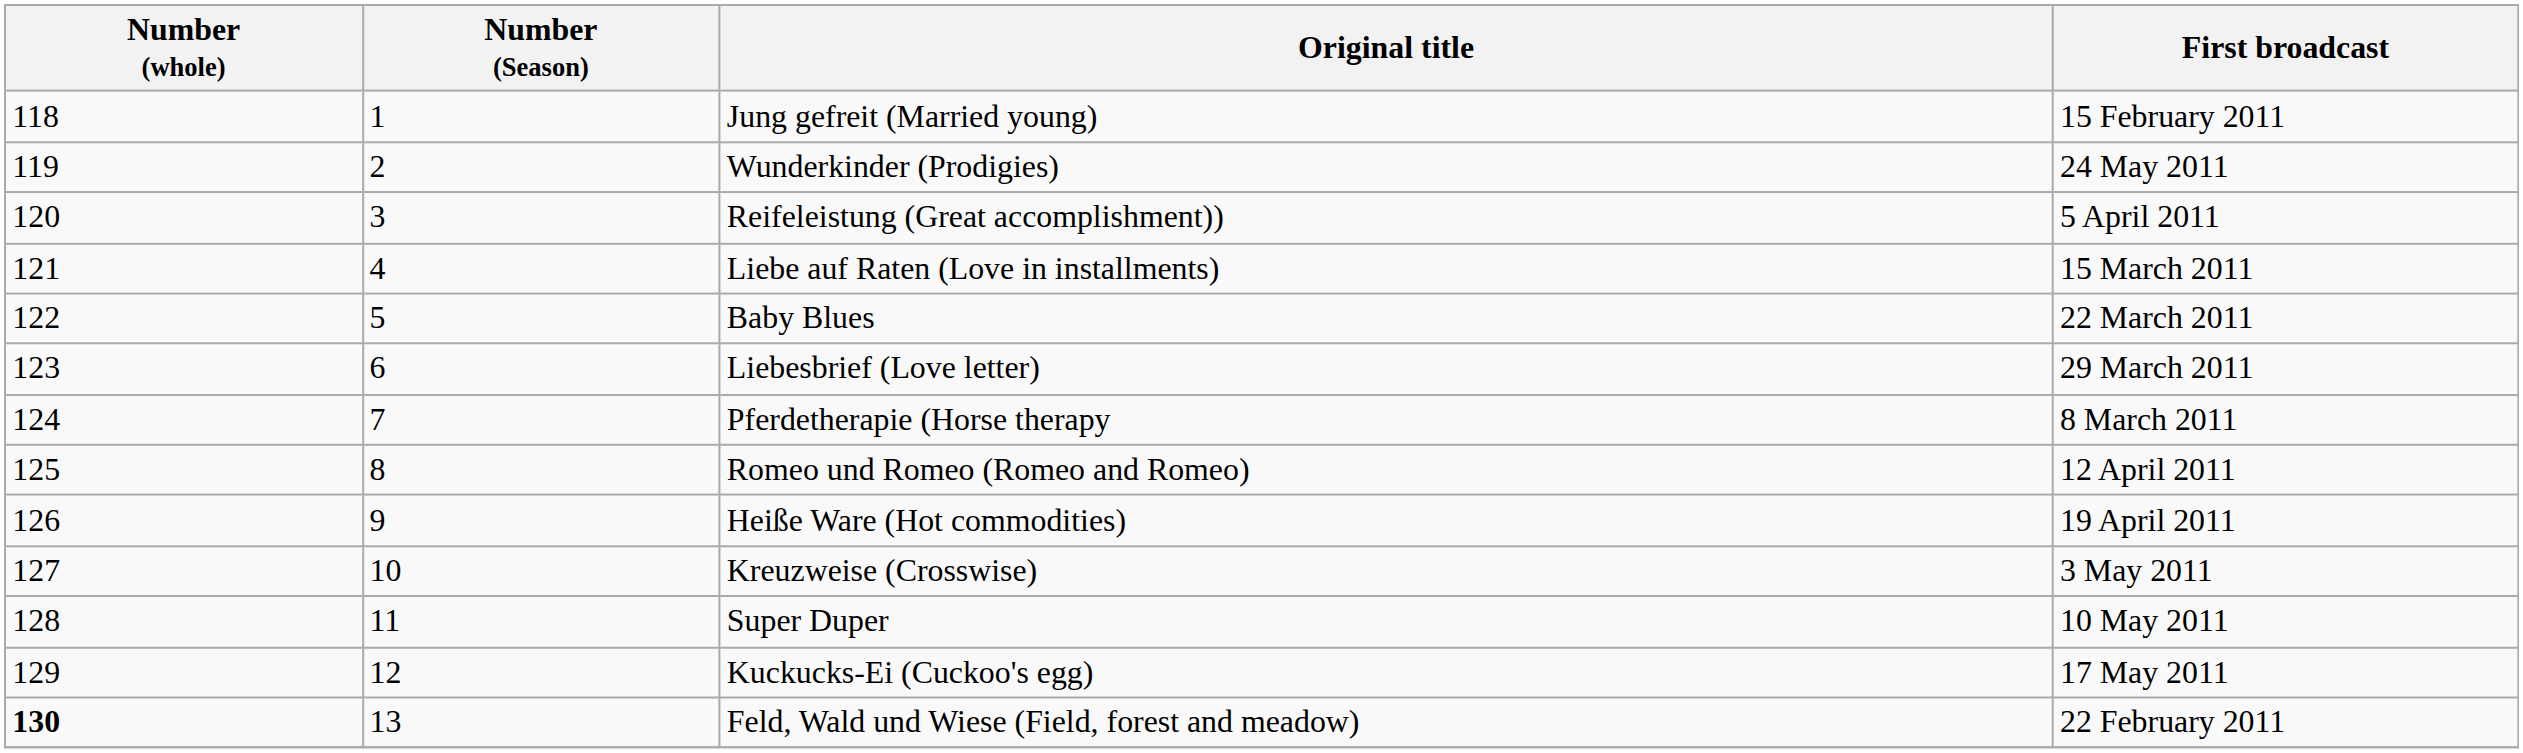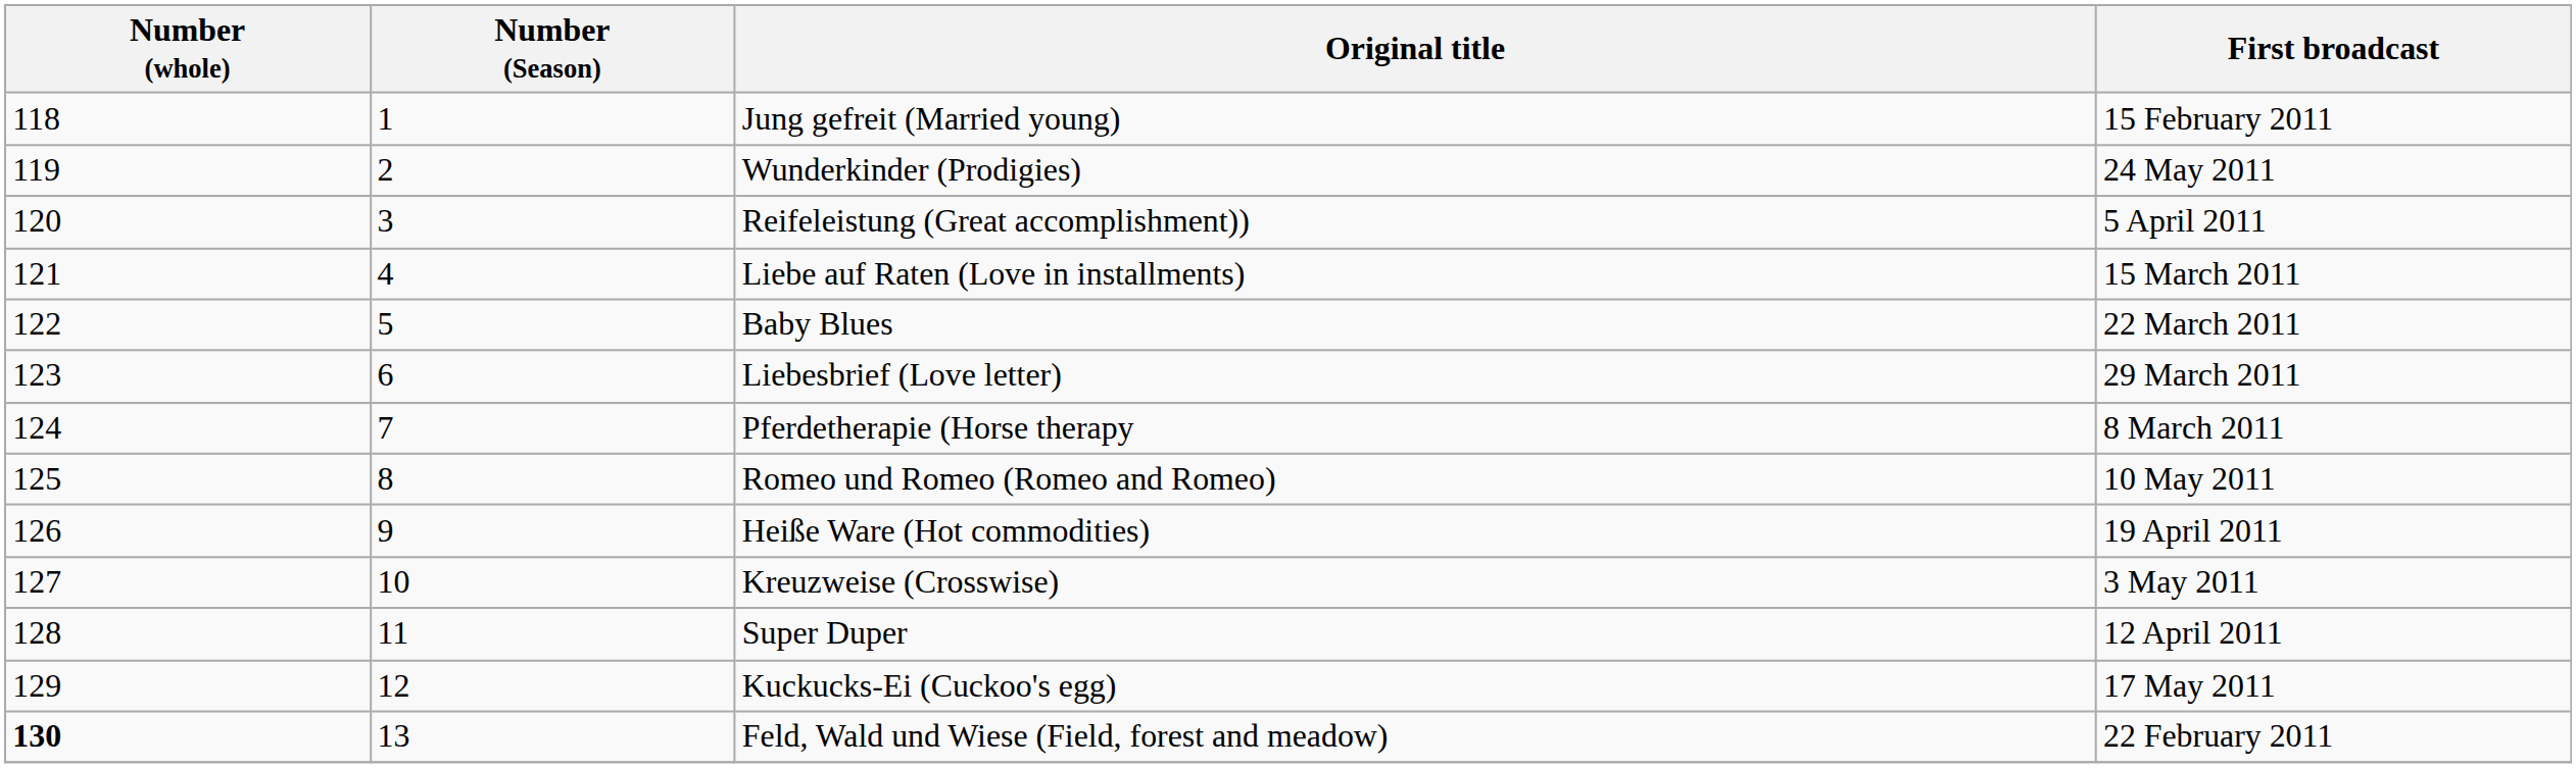Romeo und Romeo (Romeo and Romeo) | First broadcast: 12 April 2011 -> 10 May 2011
Super Duper | First broadcast: 10 May 2011 -> 12 April 2011
